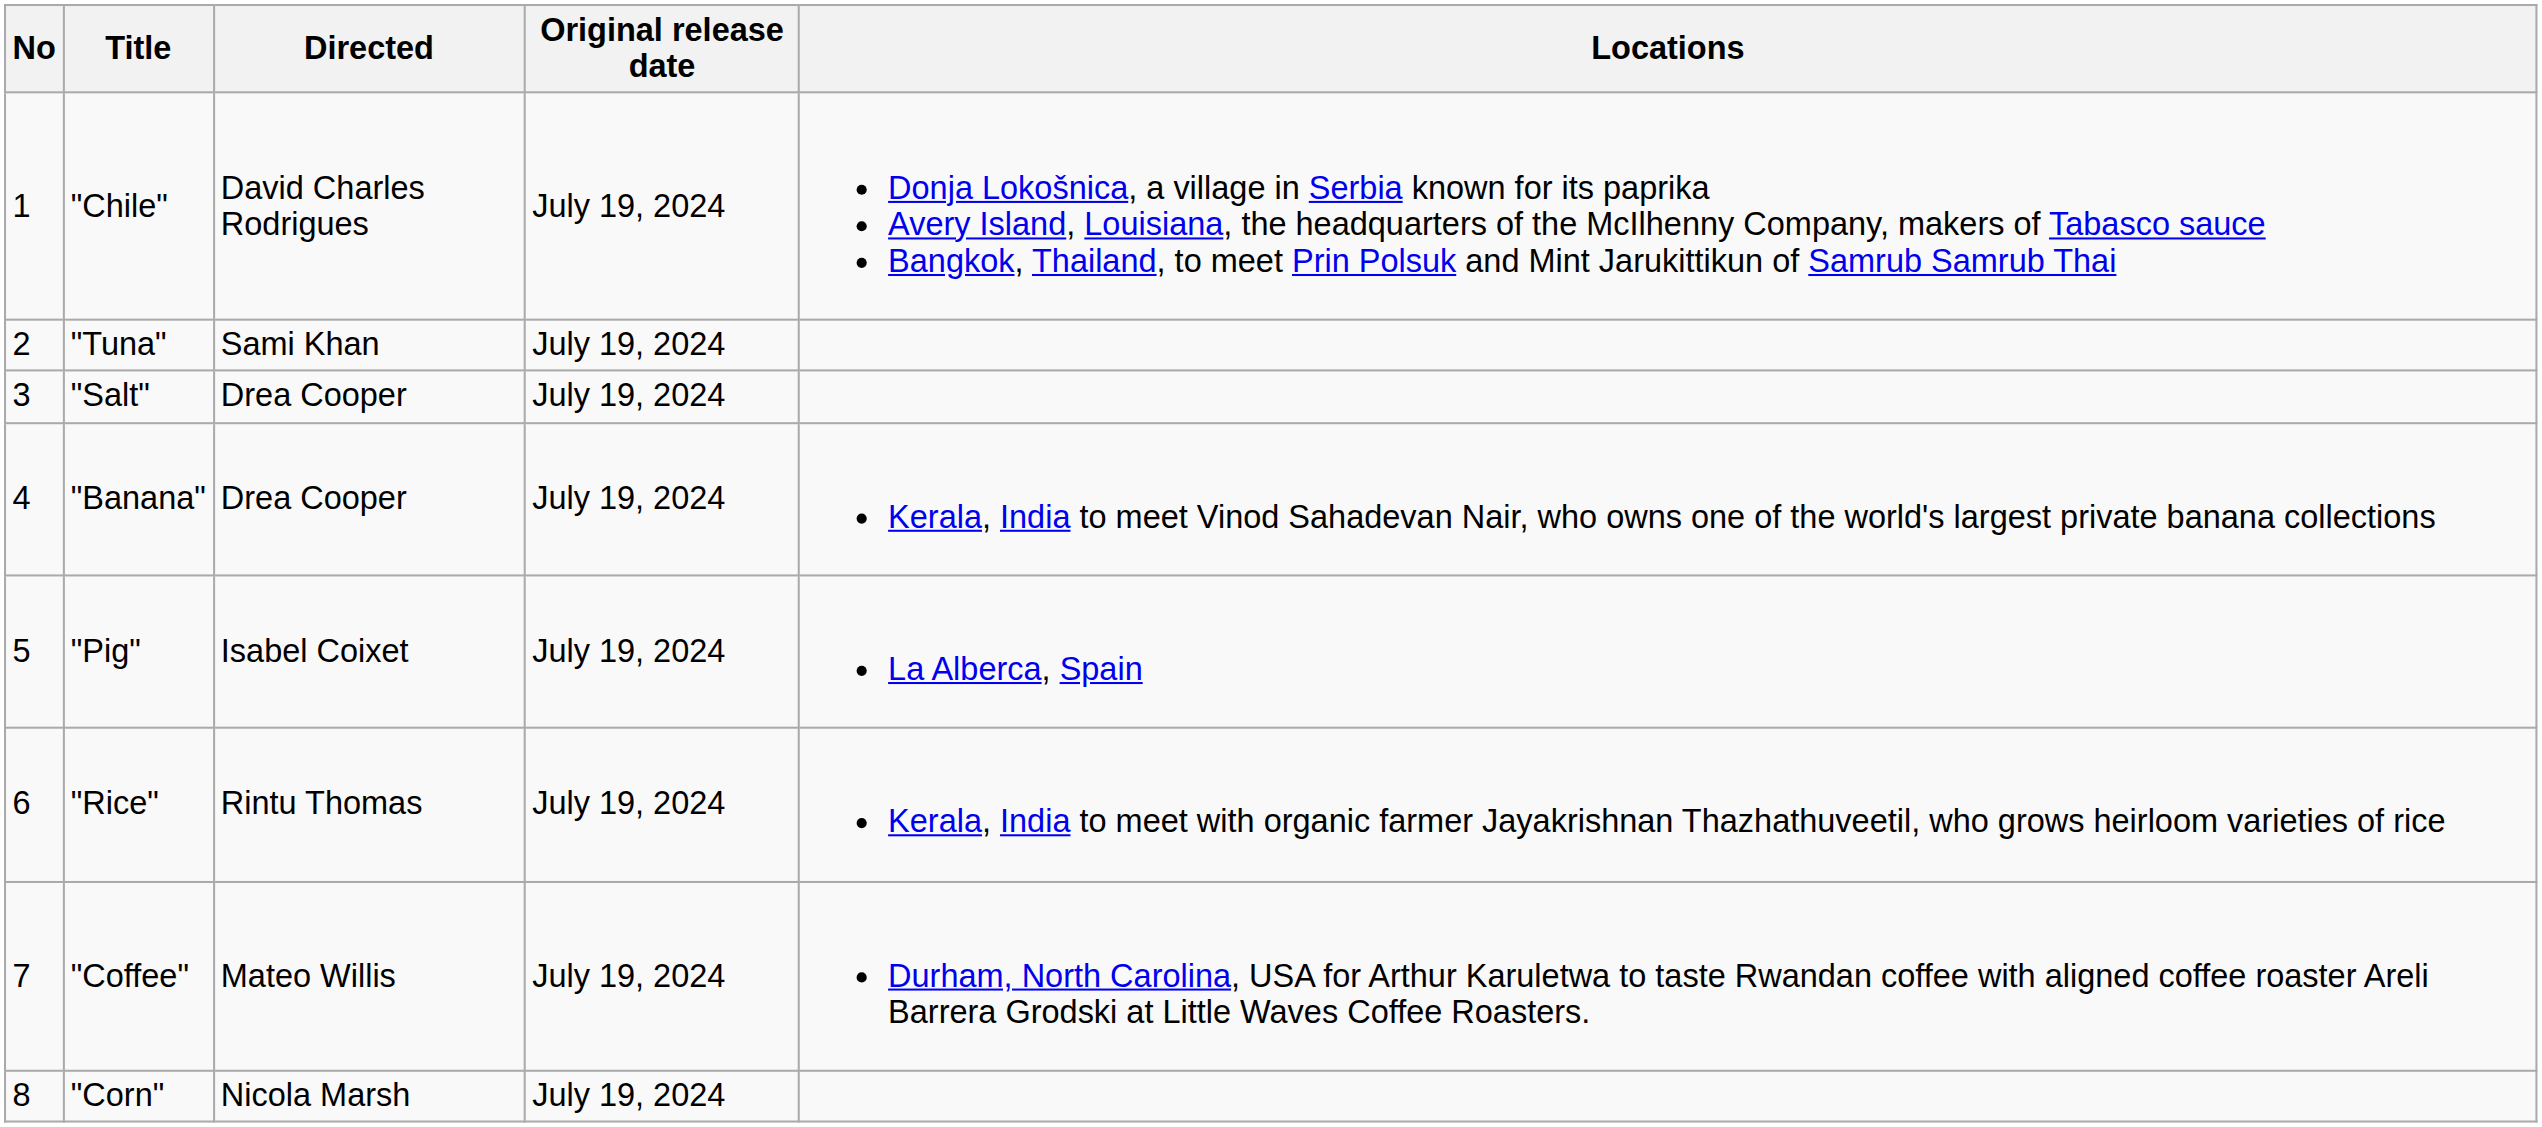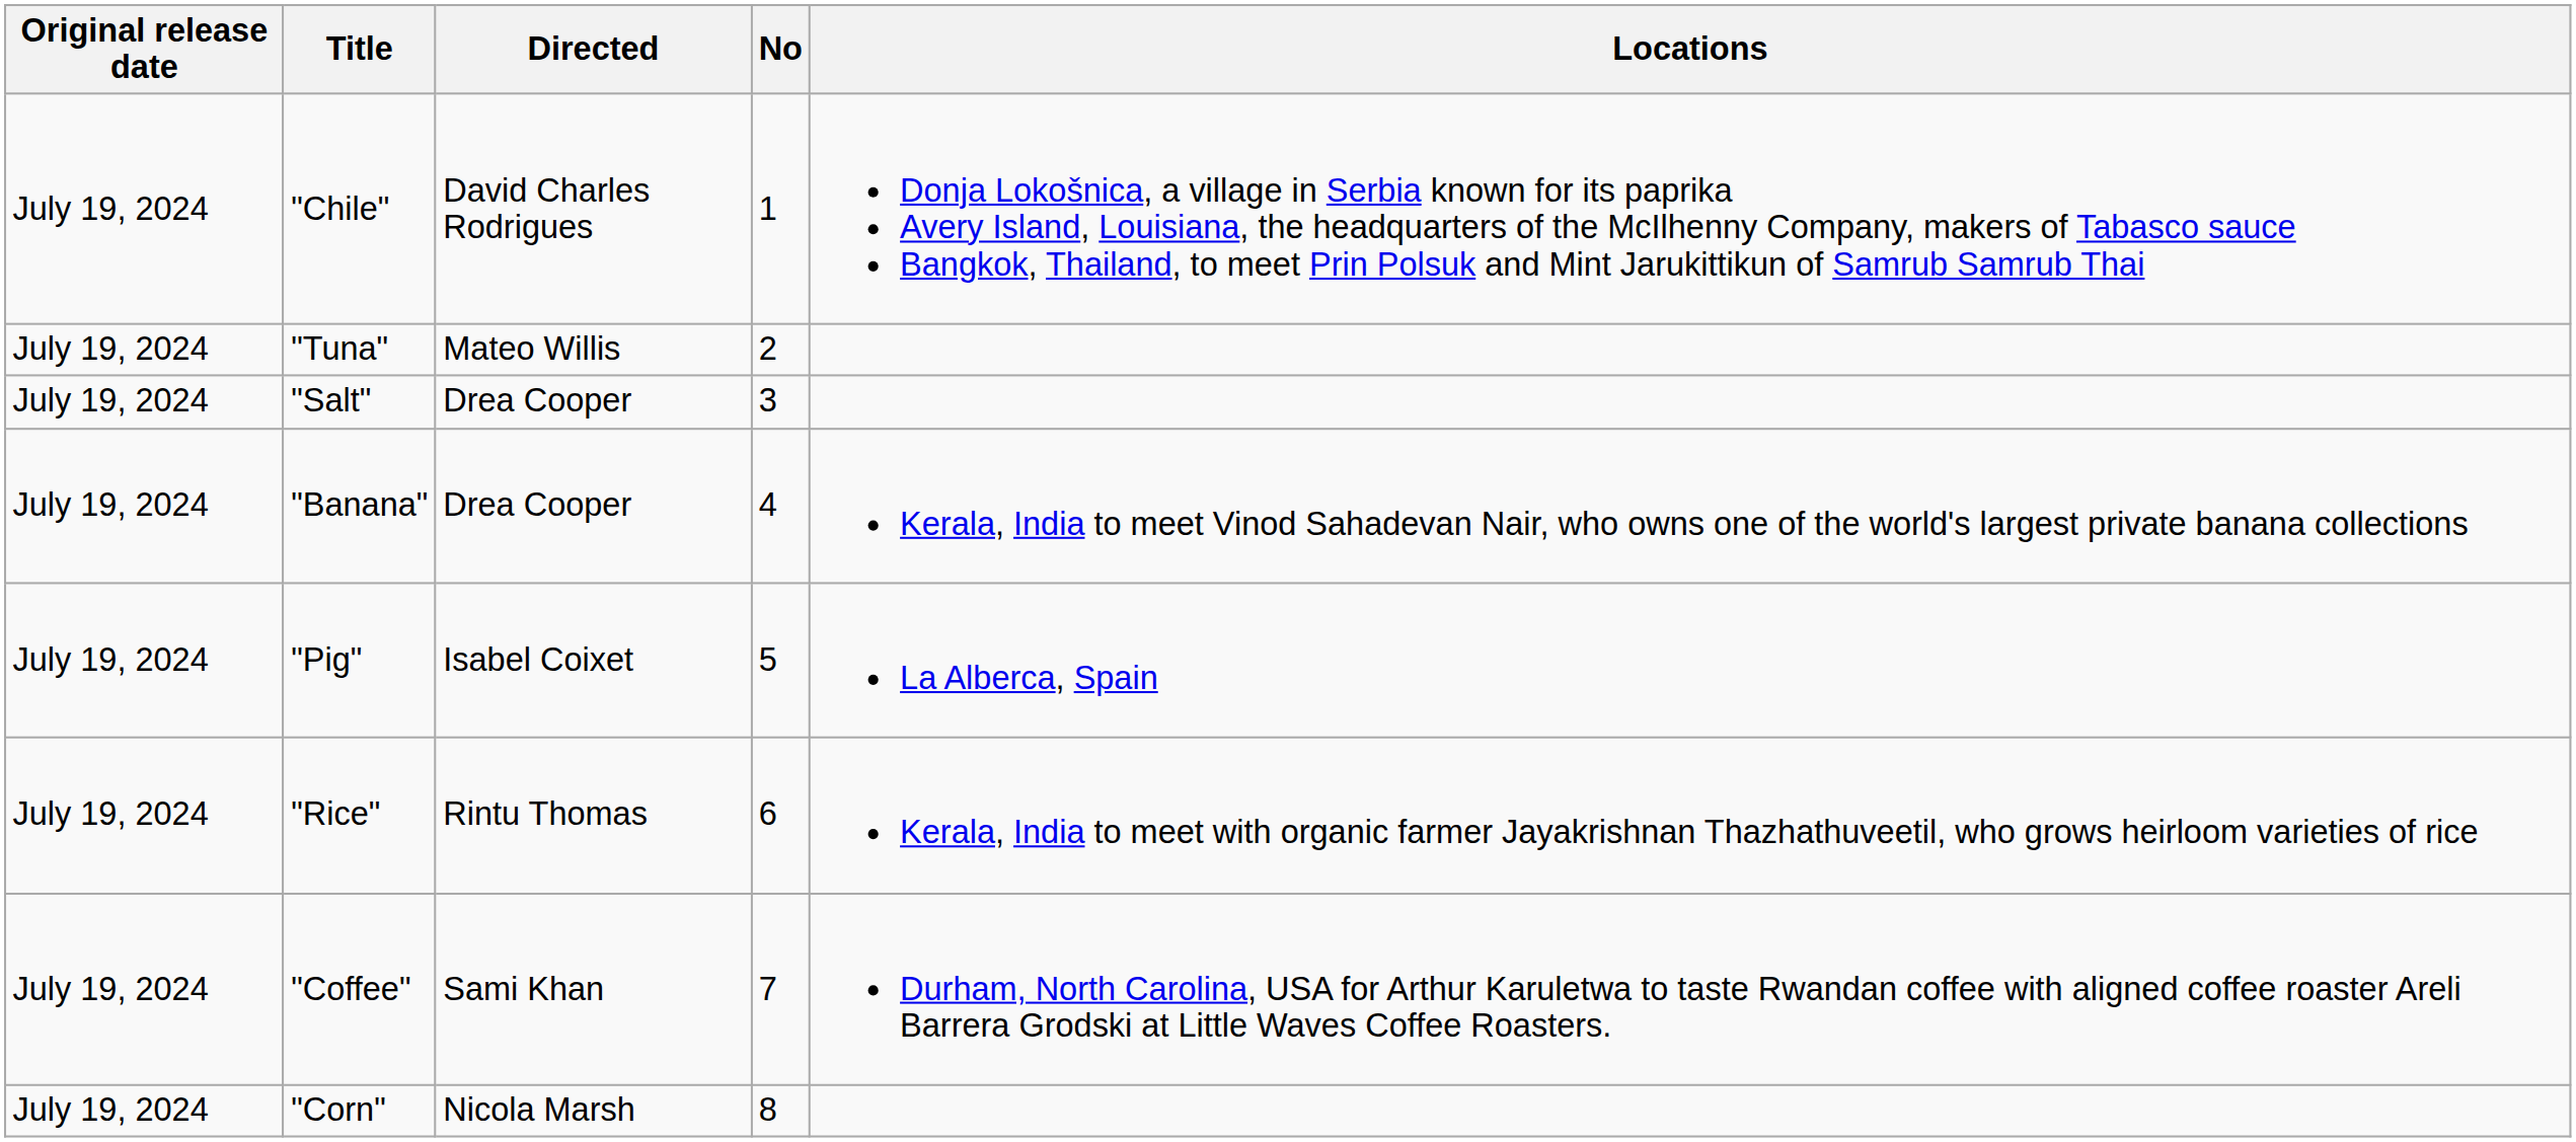columns swapped: No <-> Original release date
"Tuna" | Directed: Sami Khan -> Mateo Willis
"Coffee" | Directed: Mateo Willis -> Sami Khan
